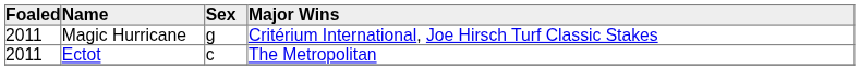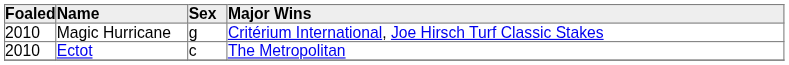Magic Hurricane | Foaled: 2011 -> 2010
Ectot | Foaled: 2011 -> 2010
